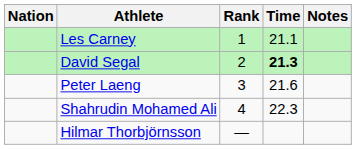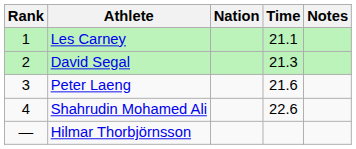columns swapped: Rank <-> Nation
David Segal | Time: bold -> normal
Shahrudin Mohamed Ali | Time: 22.3 -> 22.6
